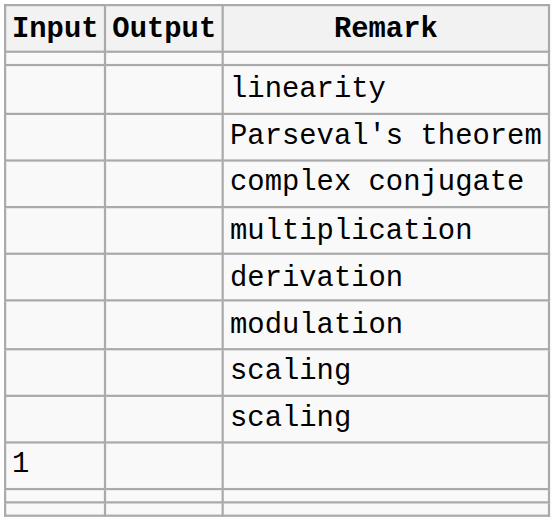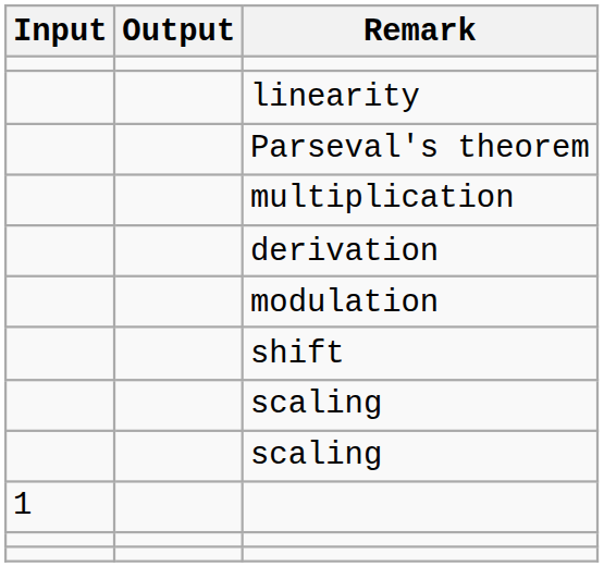- row: complex conjugate
+ row: shift
